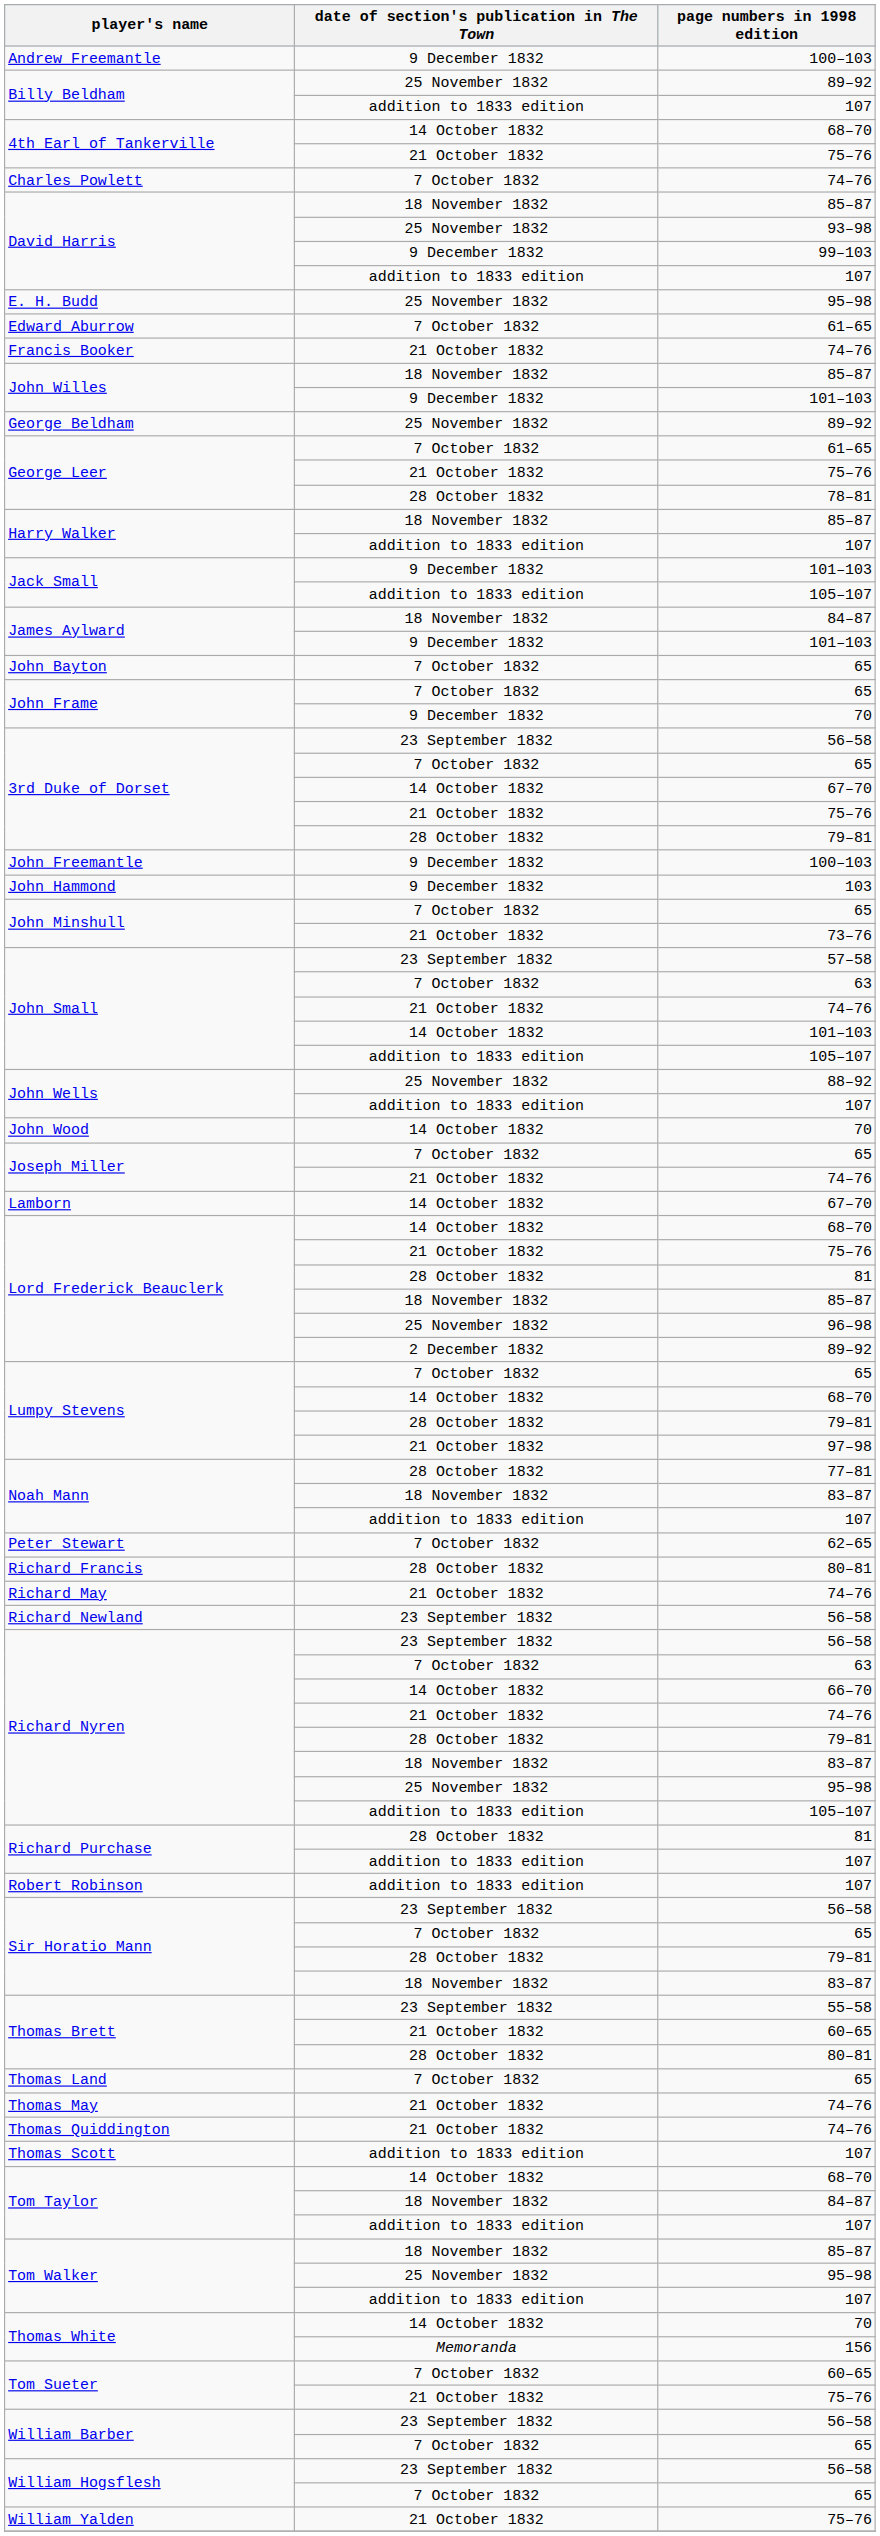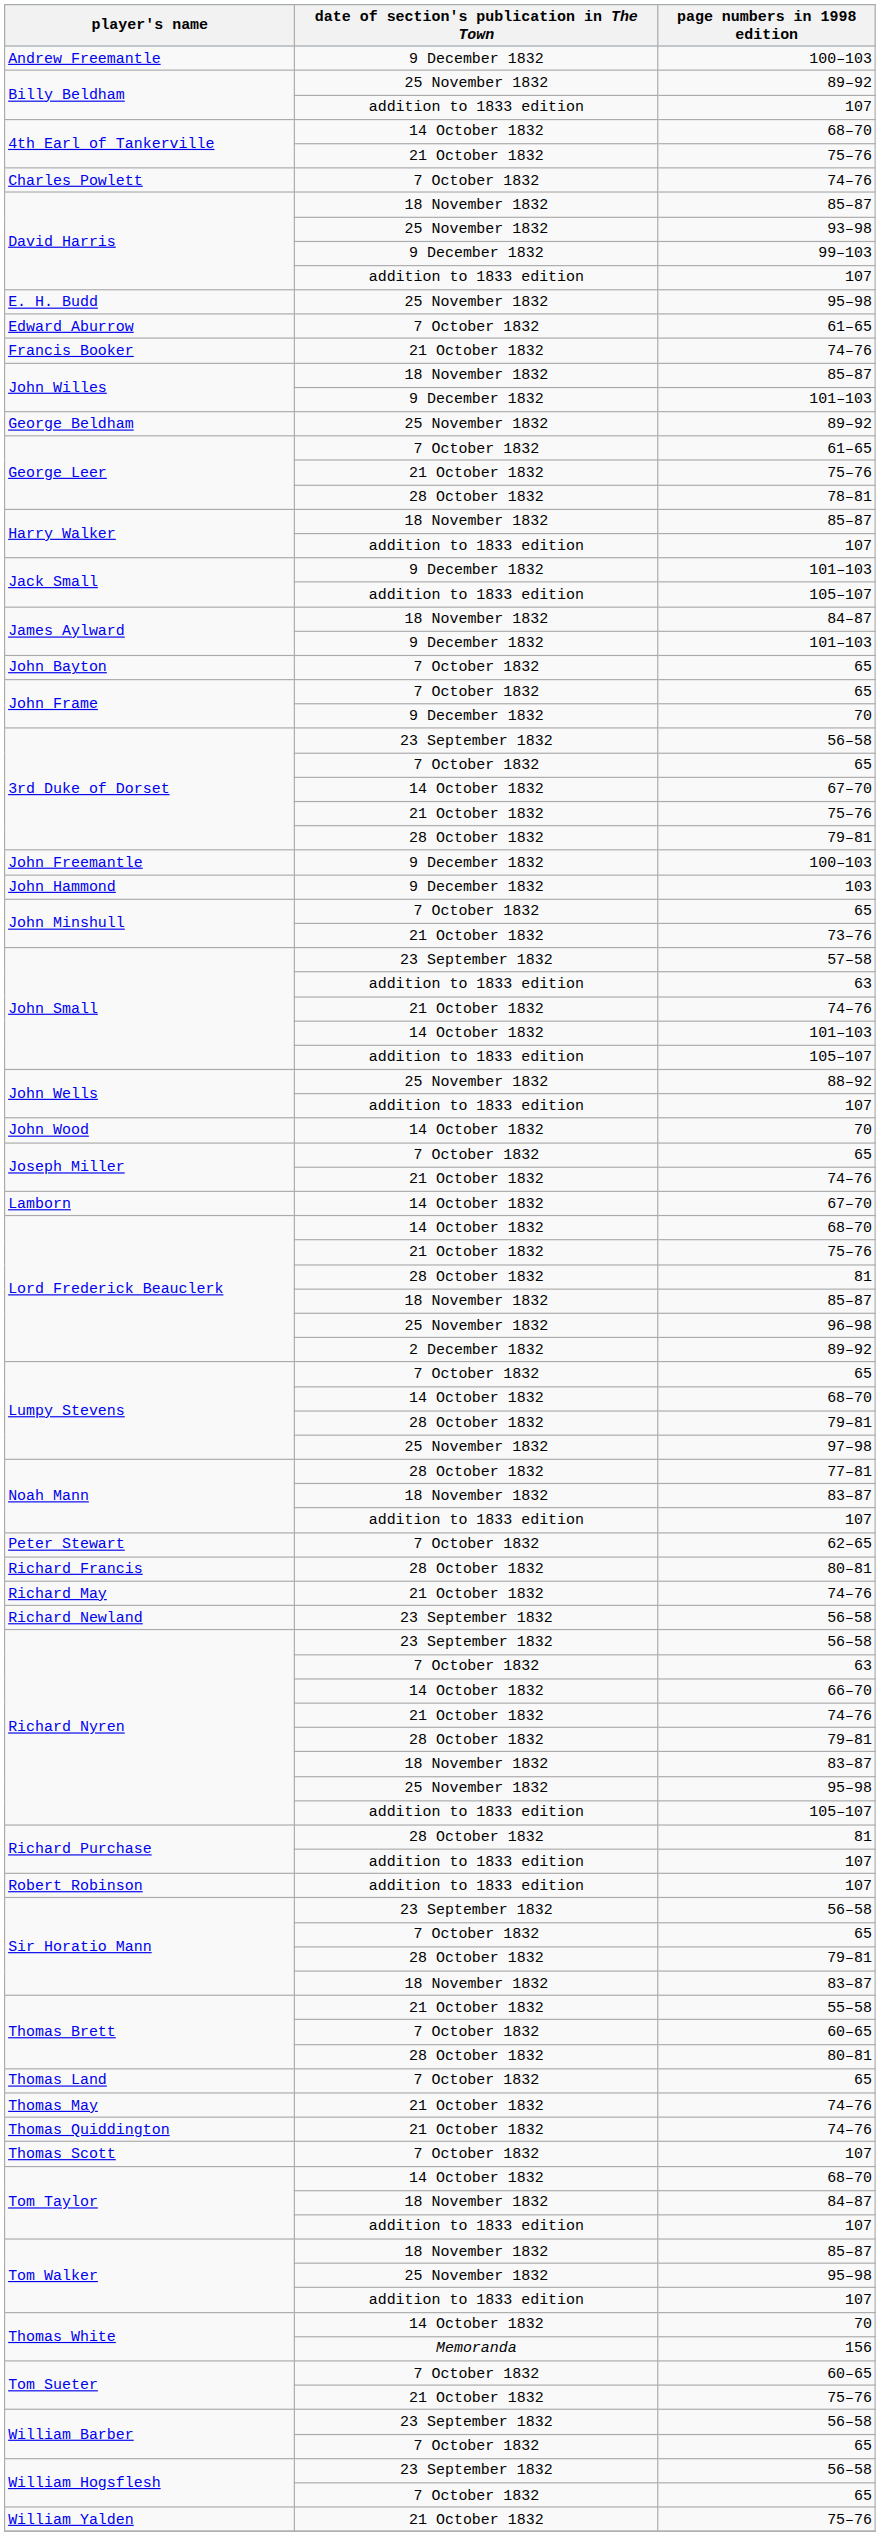John Small / 63 | date of section's publication in The Town: 7 October 1832 -> addition to 1833 edition
Lumpy Stevens / 97–98 | date of section's publication in The Town: 21 October 1832 -> 25 November 1832
Thomas Brett / 55–58 | date of section's publication in The Town: 23 September 1832 -> 21 October 1832
Thomas Brett / 60–65 | date of section's publication in The Town: 21 October 1832 -> 7 October 1832
Thomas Scott | date of section's publication in The Town: addition to 1833 edition -> 7 October 1832
